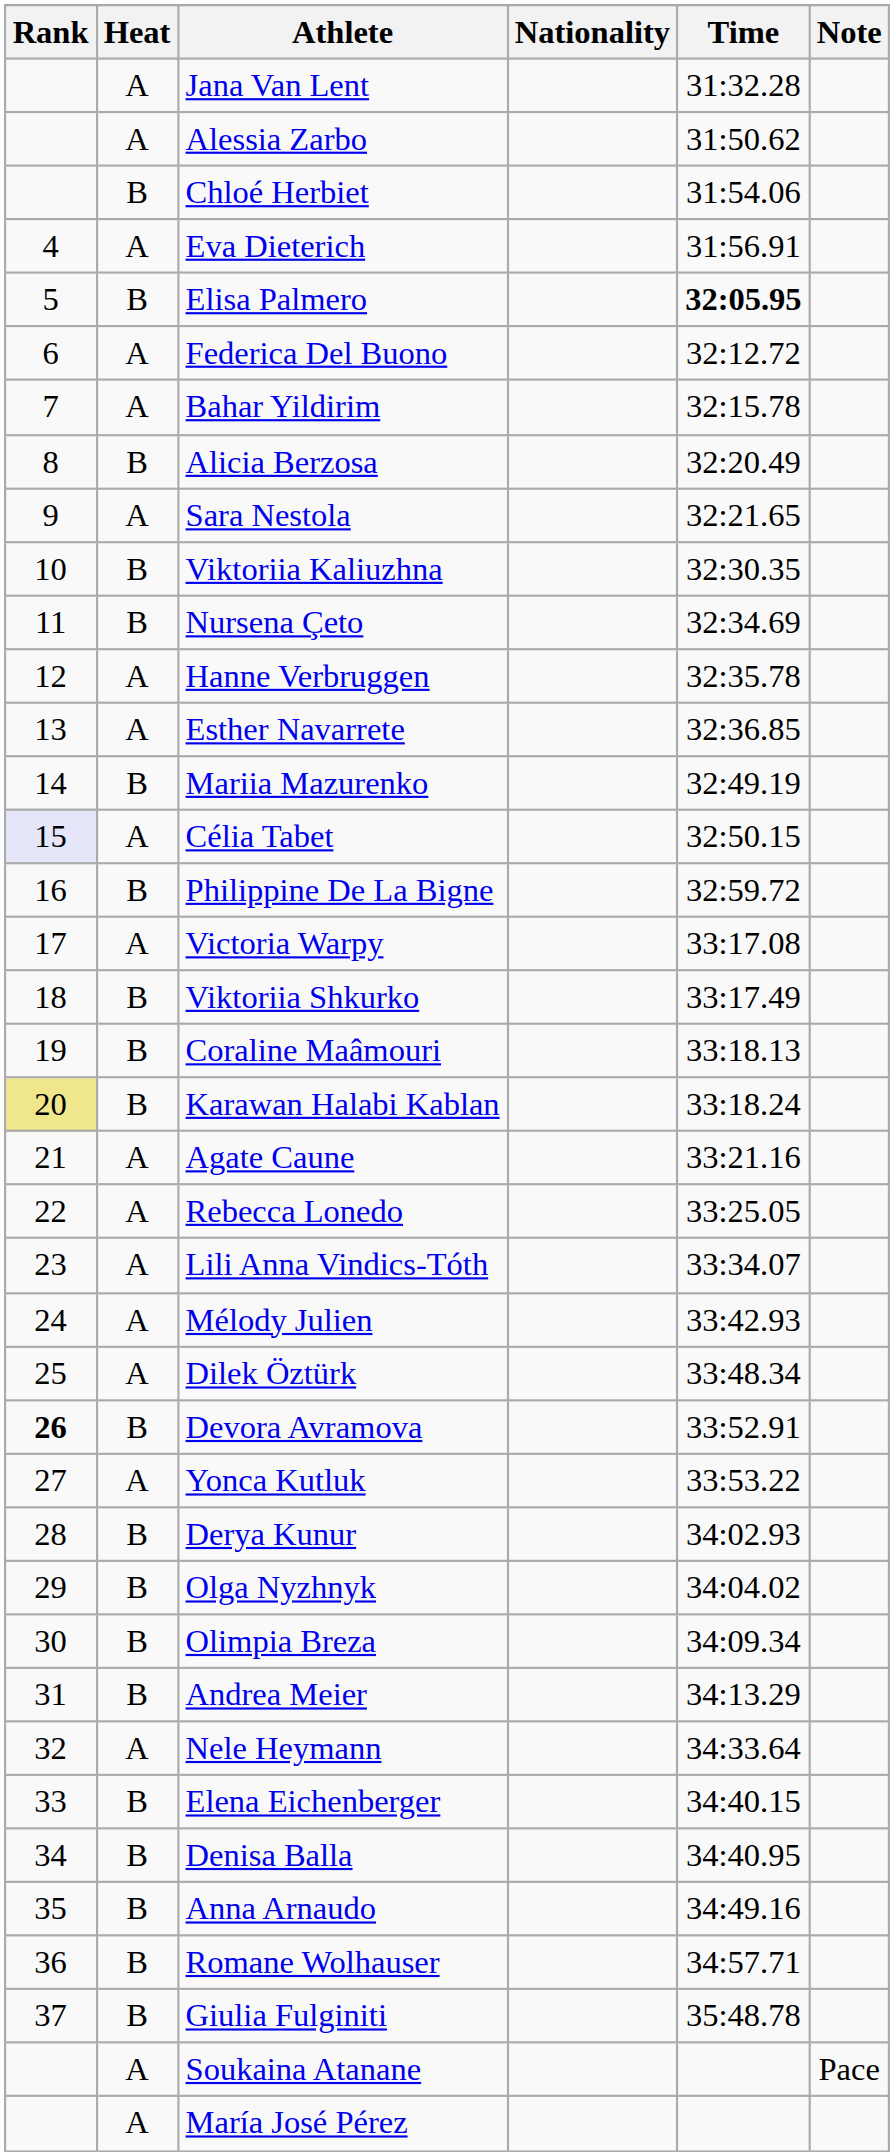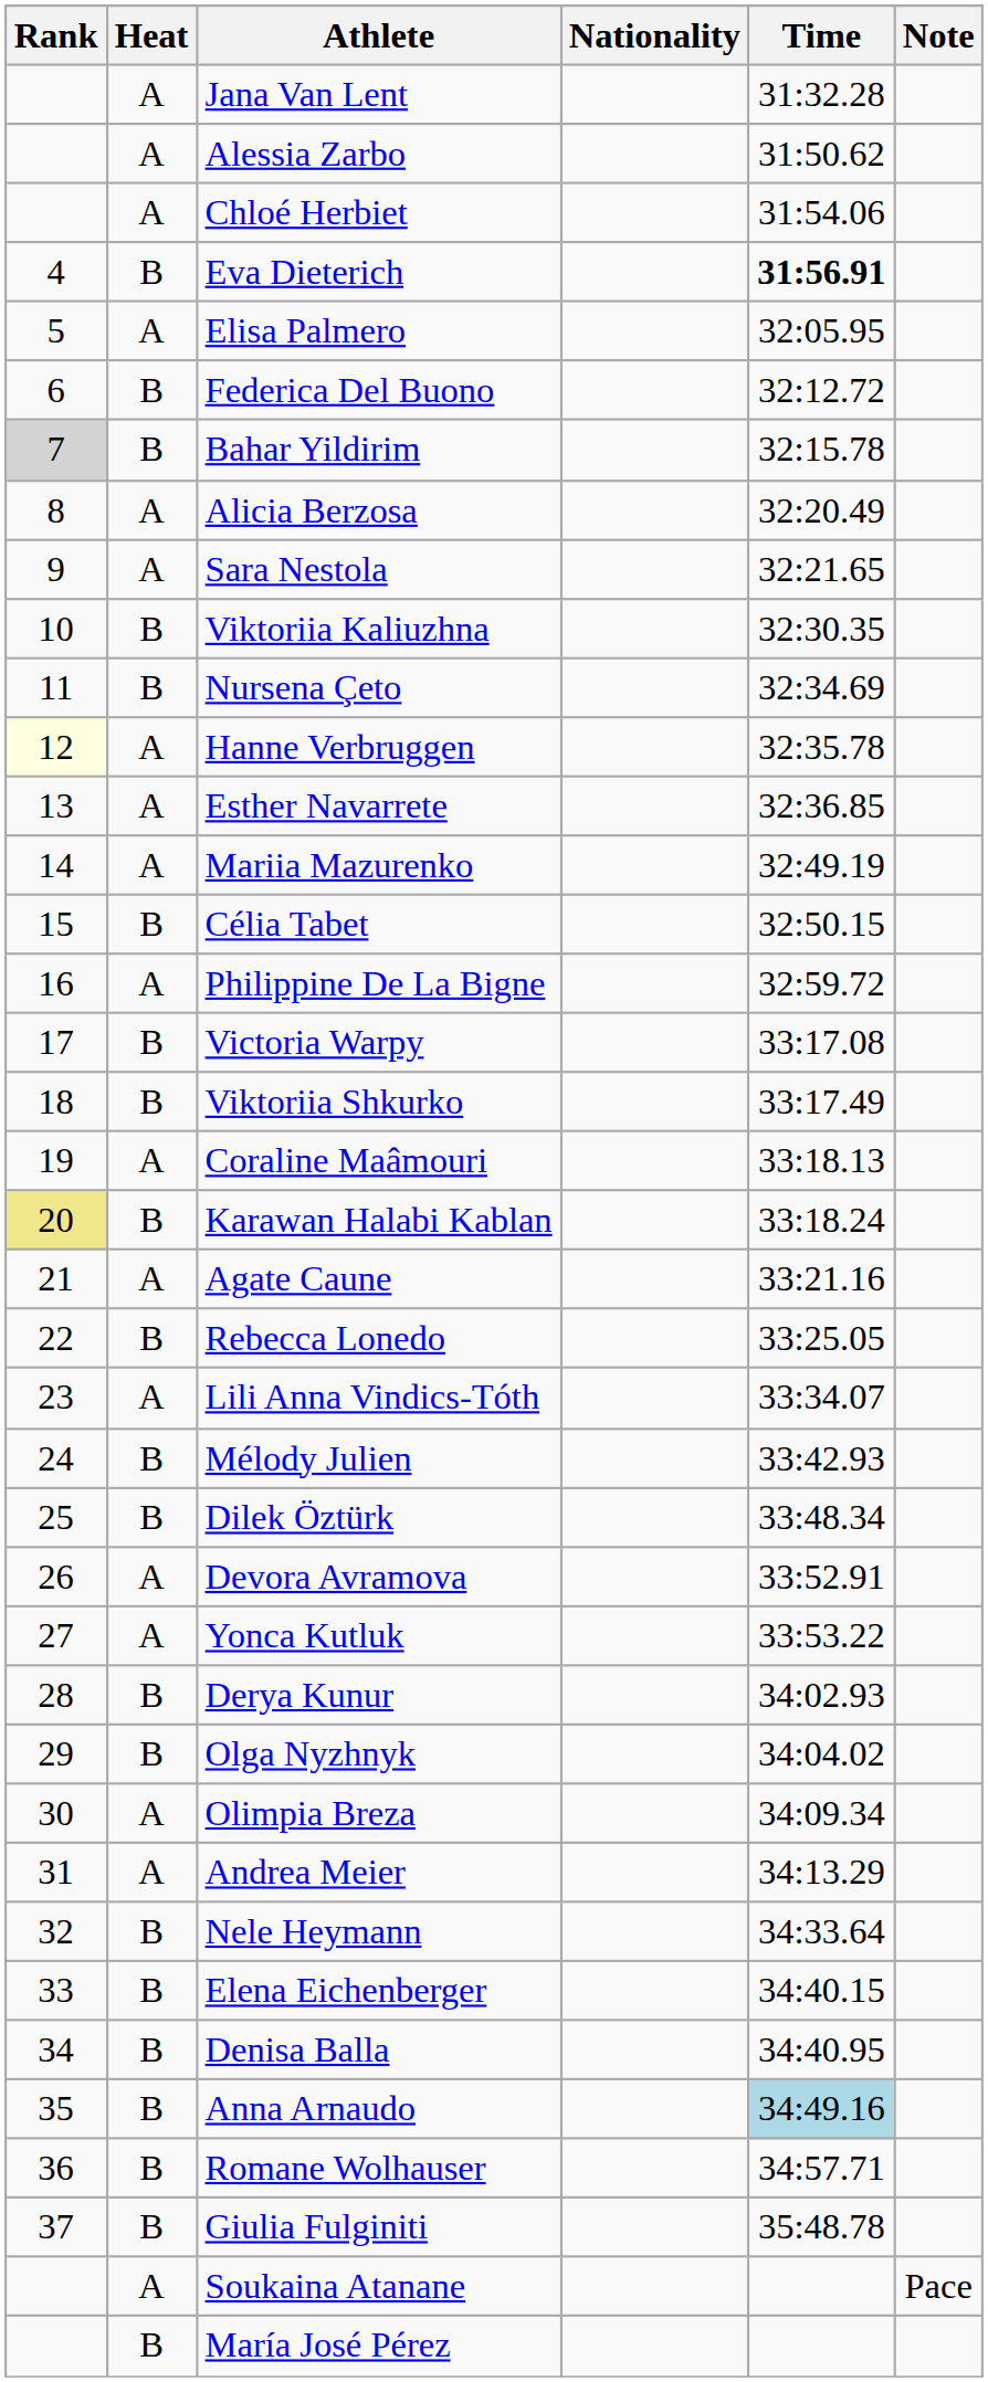Chloé Herbiet | Heat: B -> A
Eva Dieterich | Heat: A -> B
Eva Dieterich | Time: normal -> bold
Elisa Palmero | Heat: B -> A
Elisa Palmero | Time: bold -> normal
Federica Del Buono | Heat: A -> B
Bahar Yildirim | Rank: no background -> lightgrey background
Bahar Yildirim | Heat: A -> B
Alicia Berzosa | Heat: B -> A
Hanne Verbruggen | Rank: no background -> lightyellow background
Mariia Mazurenko | Heat: B -> A
Célia Tabet | Rank: lavender background -> no background
Célia Tabet | Heat: A -> B
Philippine De La Bigne | Heat: B -> A
Victoria Warpy | Heat: A -> B
Coraline Maâmouri | Heat: B -> A
Rebecca Lonedo | Heat: A -> B
Mélody Julien | Heat: A -> B
Dilek Öztürk | Heat: A -> B
Devora Avramova | Rank: bold -> normal
Devora Avramova | Heat: B -> A
Olimpia Breza | Heat: B -> A
Andrea Meier | Heat: B -> A
Nele Heymann | Heat: A -> B
Anna Arnaudo | Time: no background -> lightblue background
María José Pérez | Heat: A -> B
